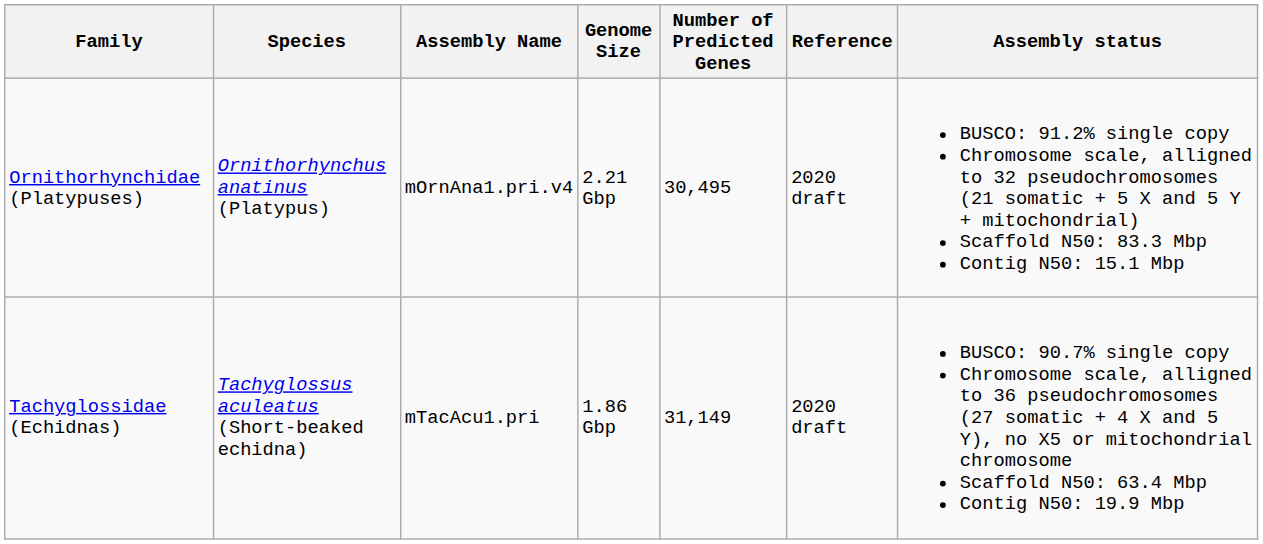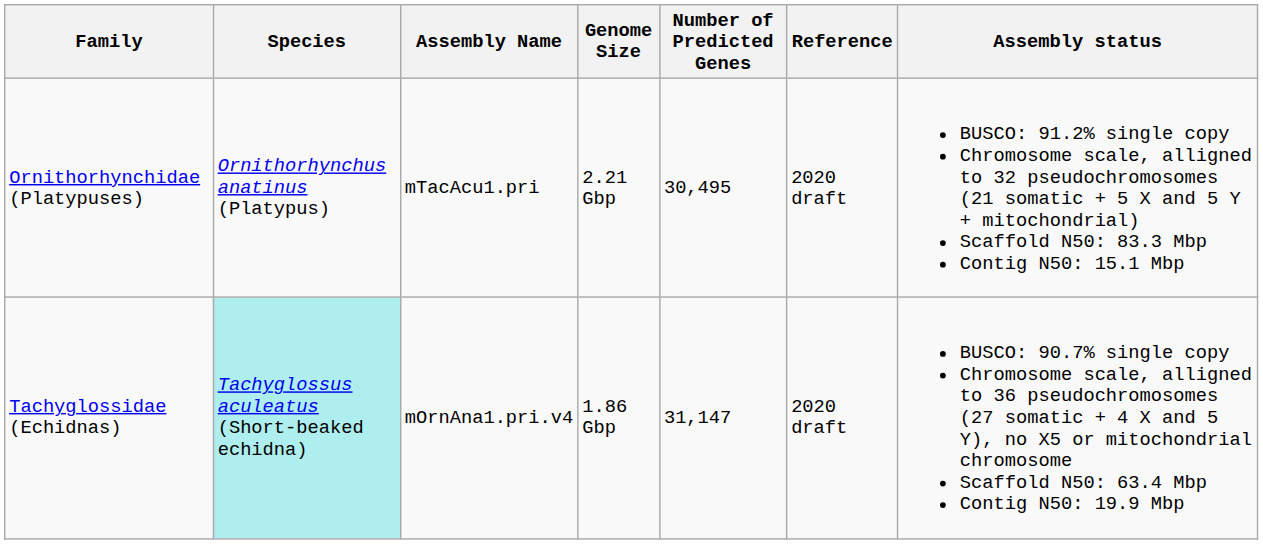Ornithorhynchidae (Platypuses) | Assembly Name: mOrnAna1.pri.v4 -> mTacAcu1.pri
Tachyglossidae (Echidnas) | Species: no background -> paleturquoise background
Tachyglossidae (Echidnas) | Assembly Name: mTacAcu1.pri -> mOrnAna1.pri.v4
Tachyglossidae (Echidnas) | Number of Predicted Genes: 31,149 -> 31,147
